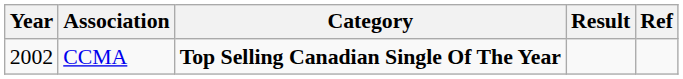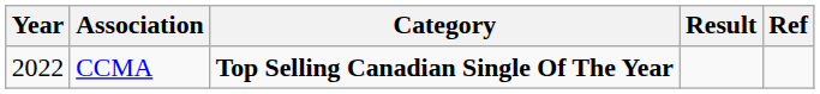CCMA | Year: 2002 -> 2022
